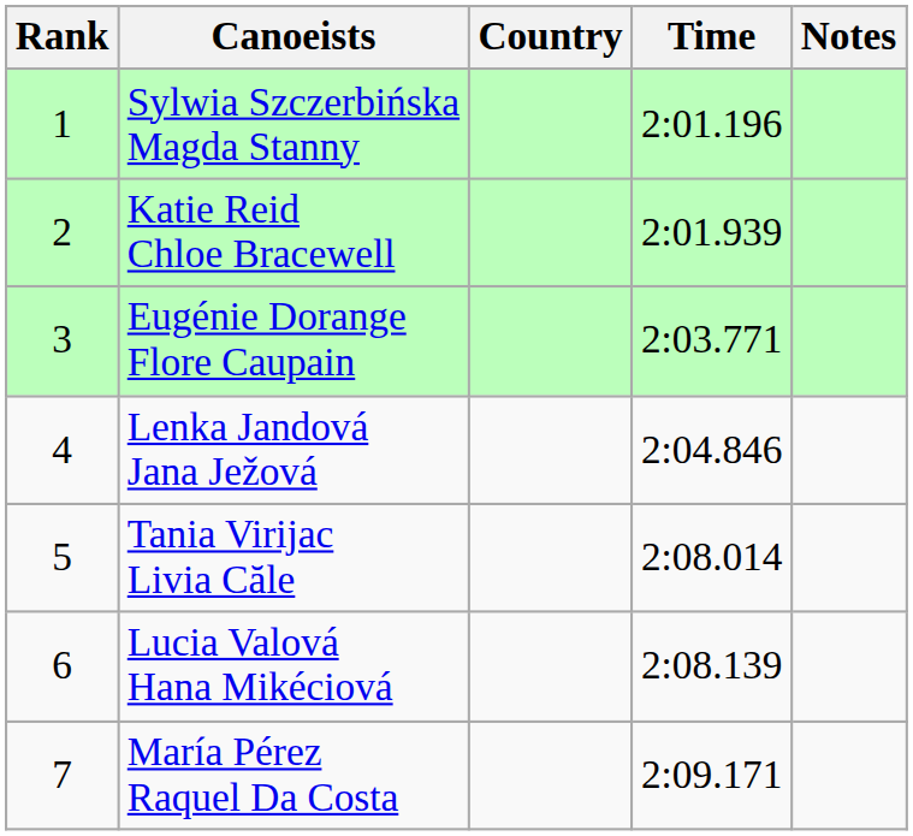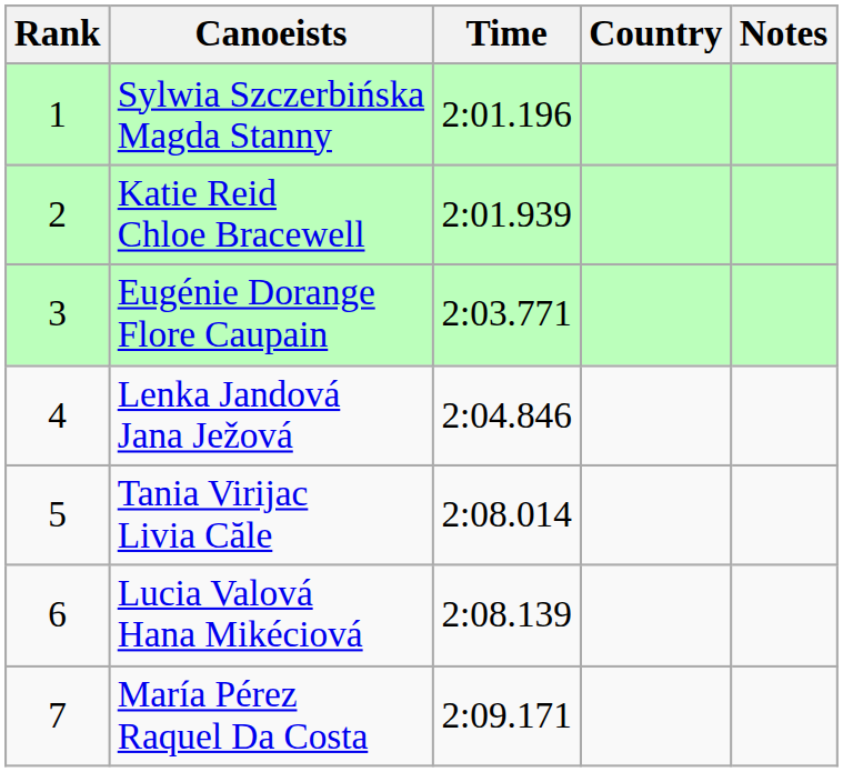columns swapped: Country <-> Time
